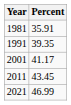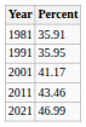1991 | Percent: 39.35 -> 35.95
2011 | Percent: 43.45 -> 43.46
